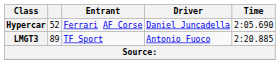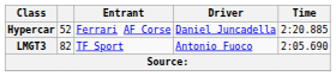Hypercar | Time: 2:05.690 -> 2:20.885
LMGT3 | column 2: 89 -> 82
LMGT3 | Time: 2:20.885 -> 2:05.690
